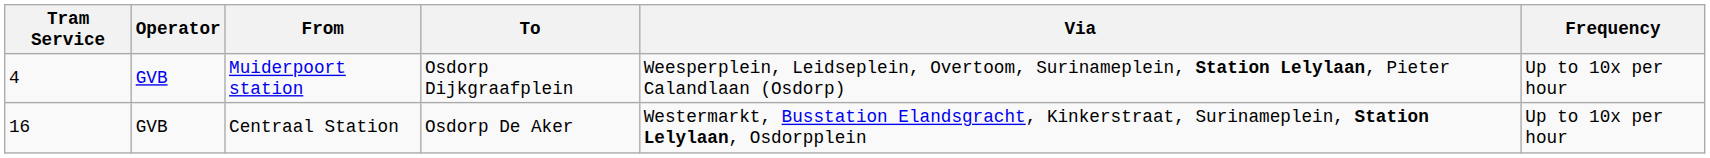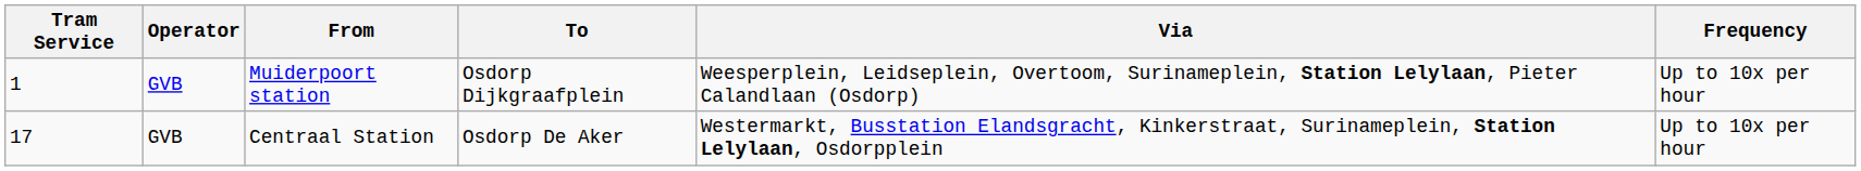Muiderpoort station | Tram Service: 4 -> 1
Centraal Station | Tram Service: 16 -> 17
